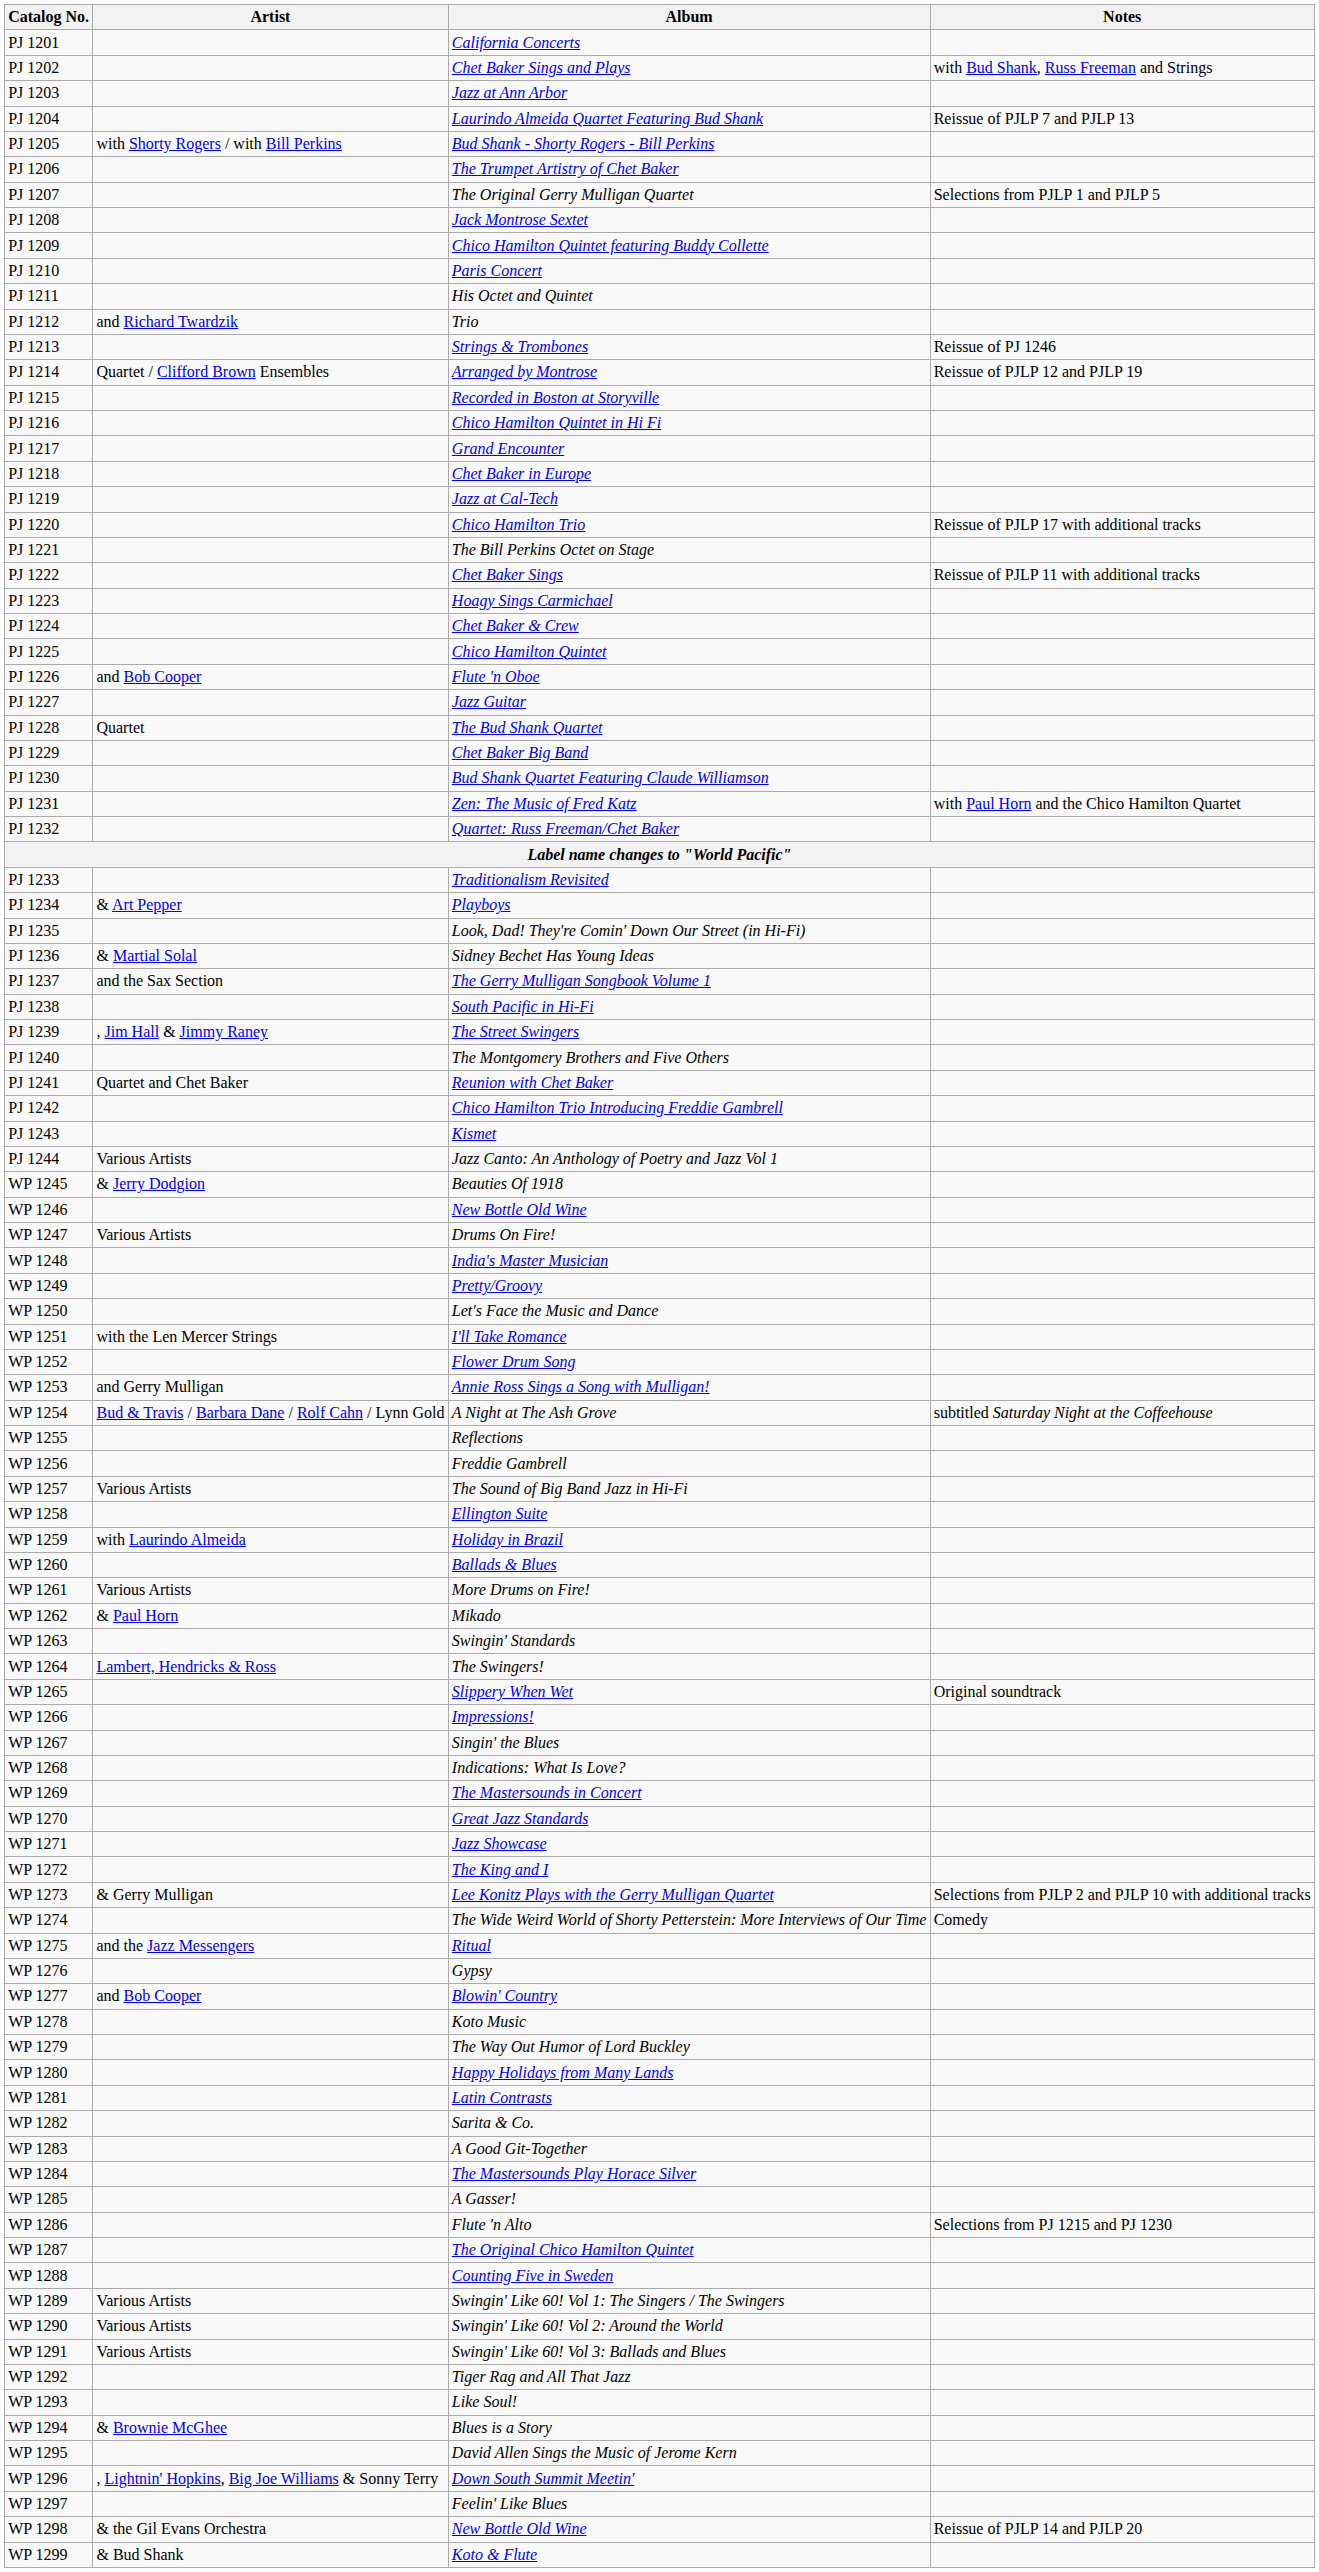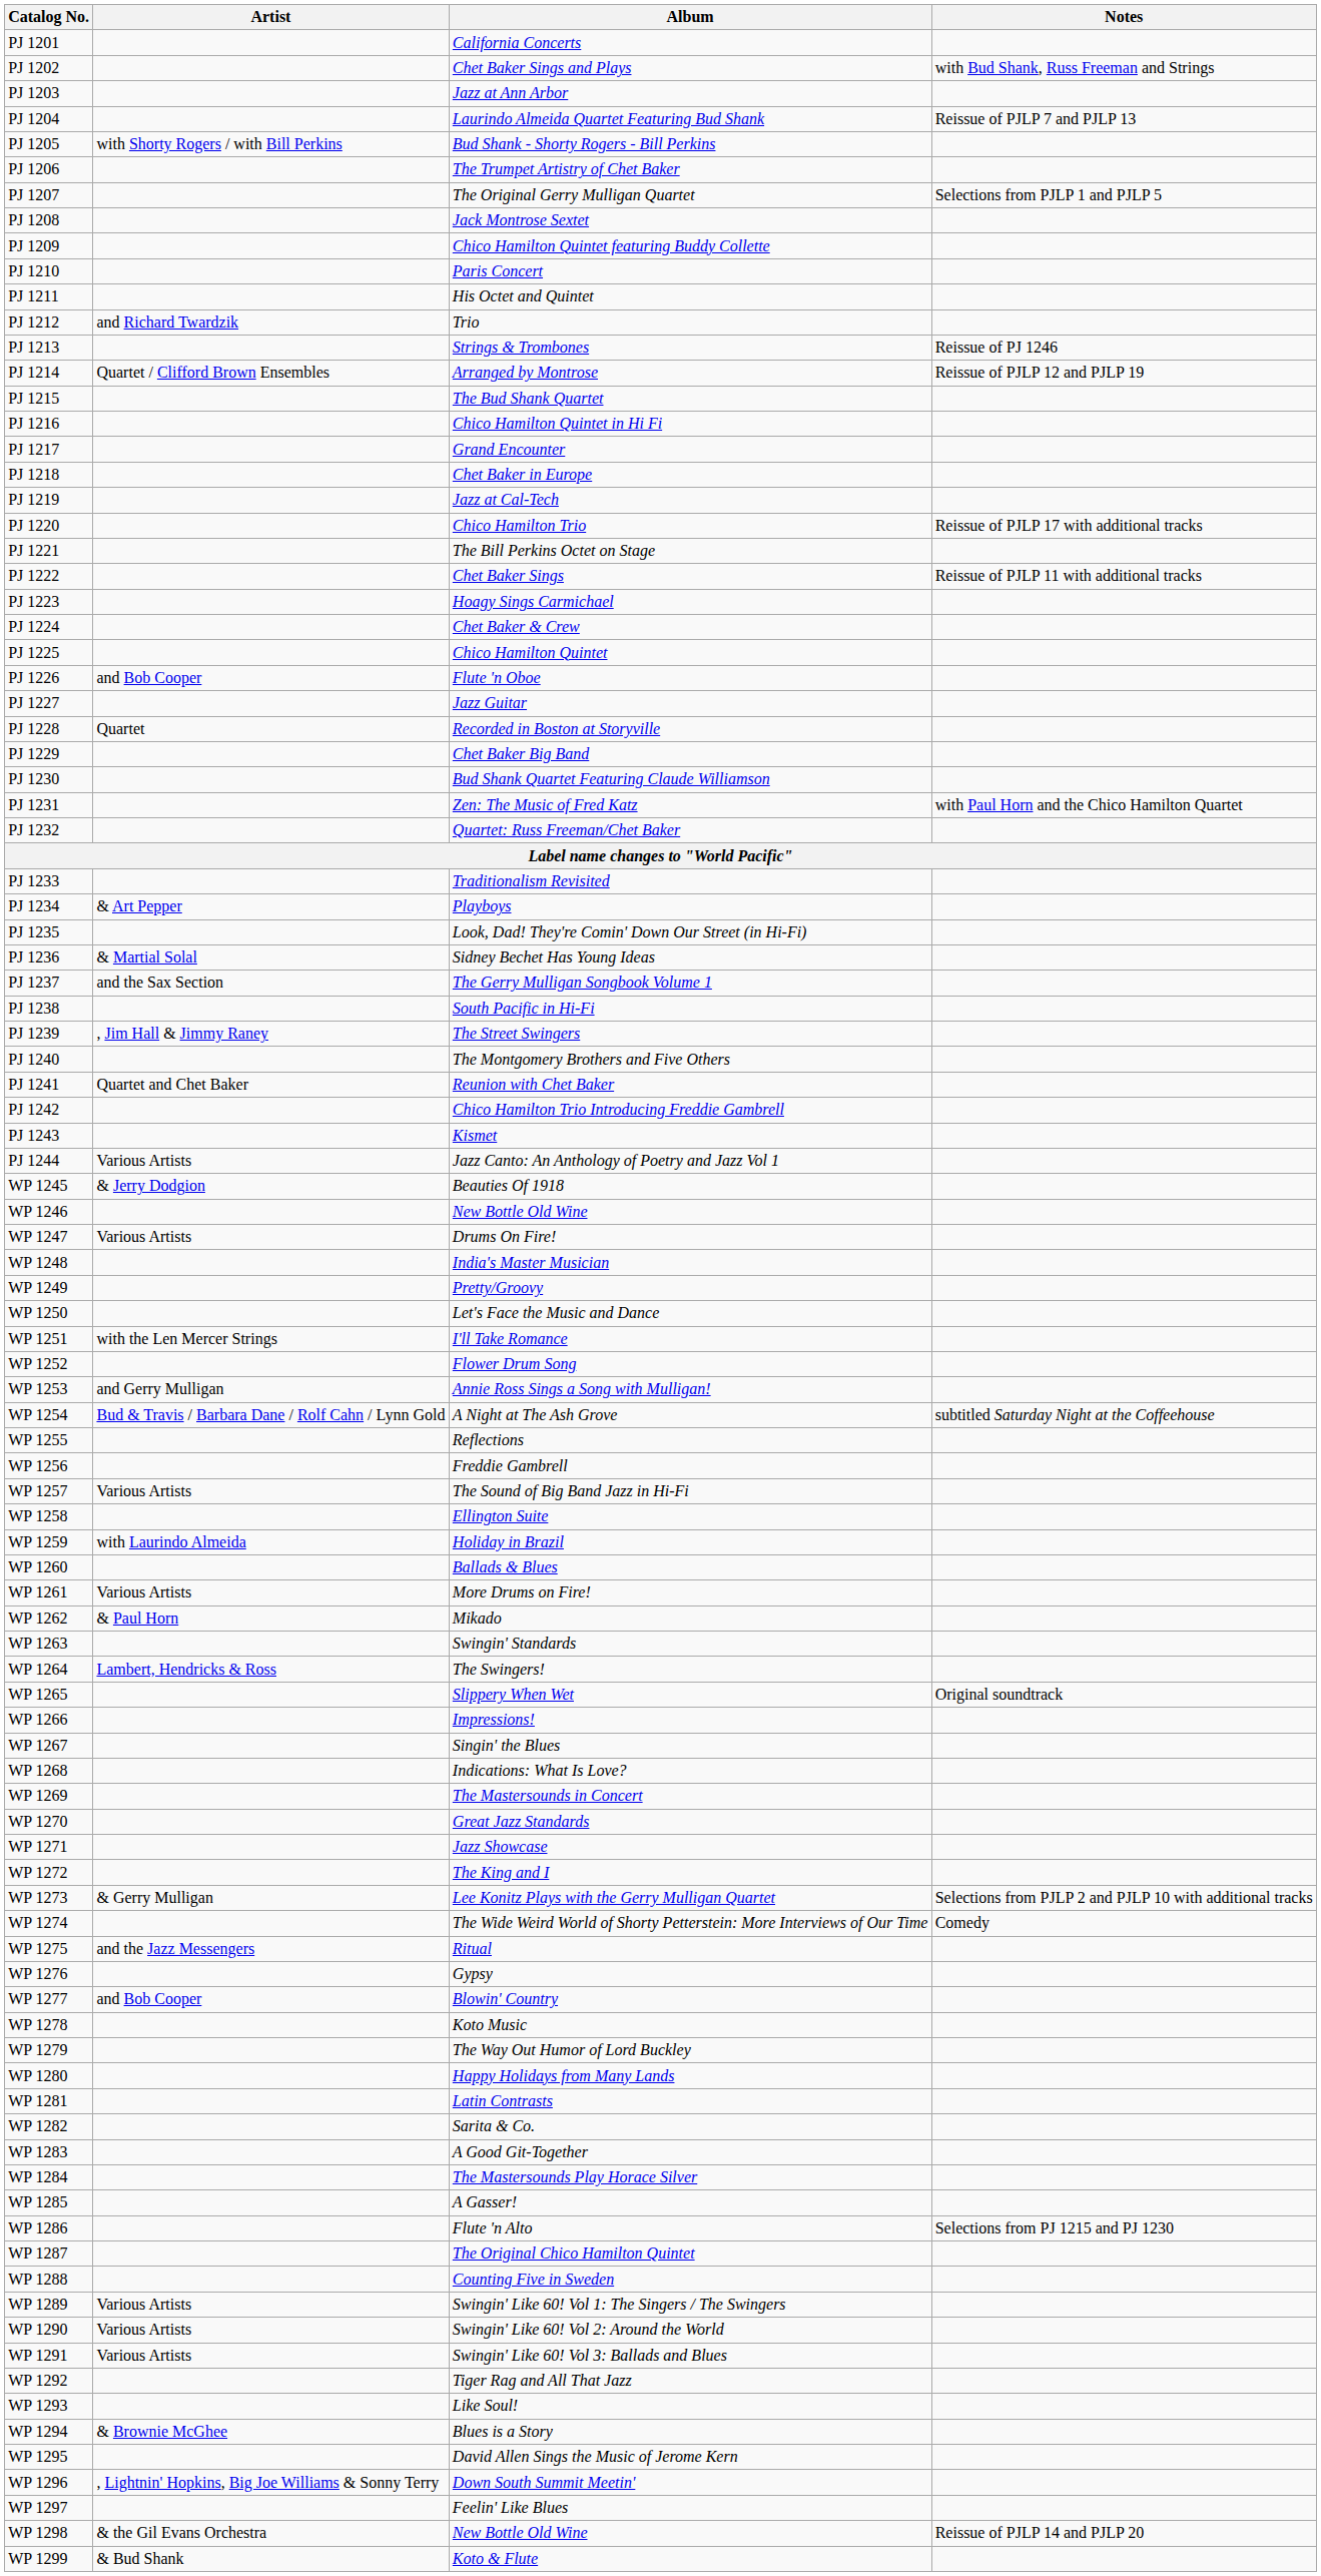PJ 1215 | Album: Recorded in Boston at Storyville -> The Bud Shank Quartet
PJ 1228 | Album: The Bud Shank Quartet -> Recorded in Boston at Storyville
